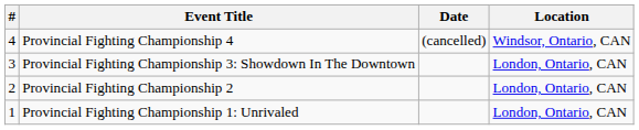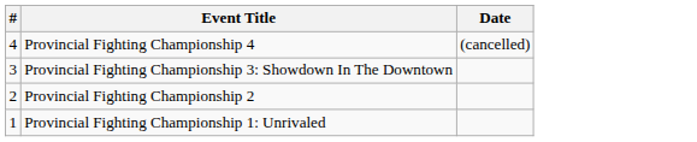- column: Location | Windsor, Ontario, CAN | London, Ontario, CAN | London, Ontario, CAN | London, Ontario, CAN
